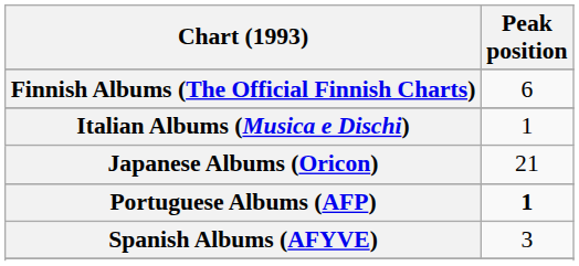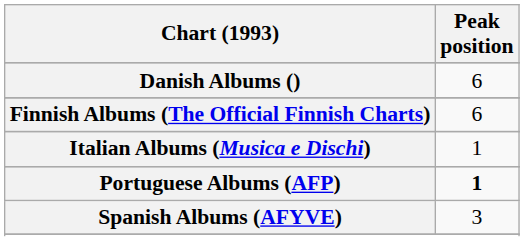+ row: Danish Albums () | 6
- row: Japanese Albums (Oricon) | 21
